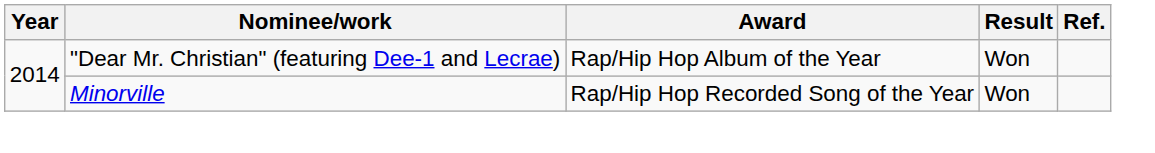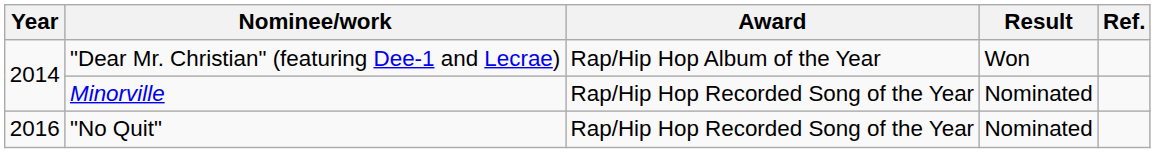Minorville | Result: Won -> Nominated
+ row: 2016 | "No Quit" | Rap/Hip Hop Recorded Song of the Year | Nominated
